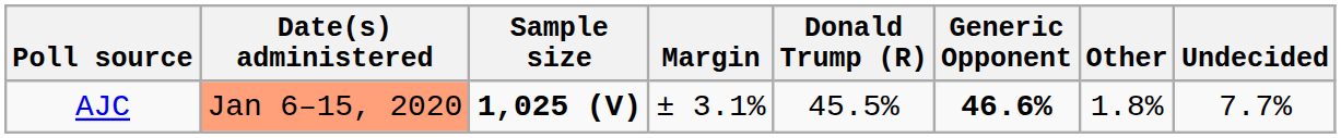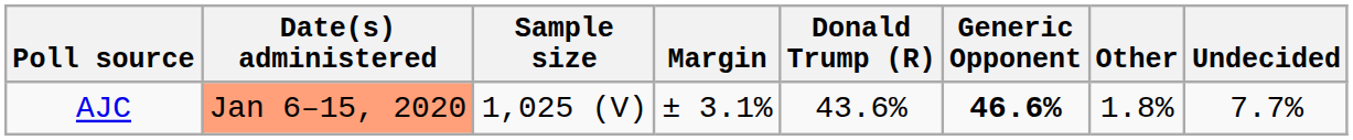AJC | Sample size: bold -> normal
AJC | Donald Trump (R): 45.5% -> 43.6%
